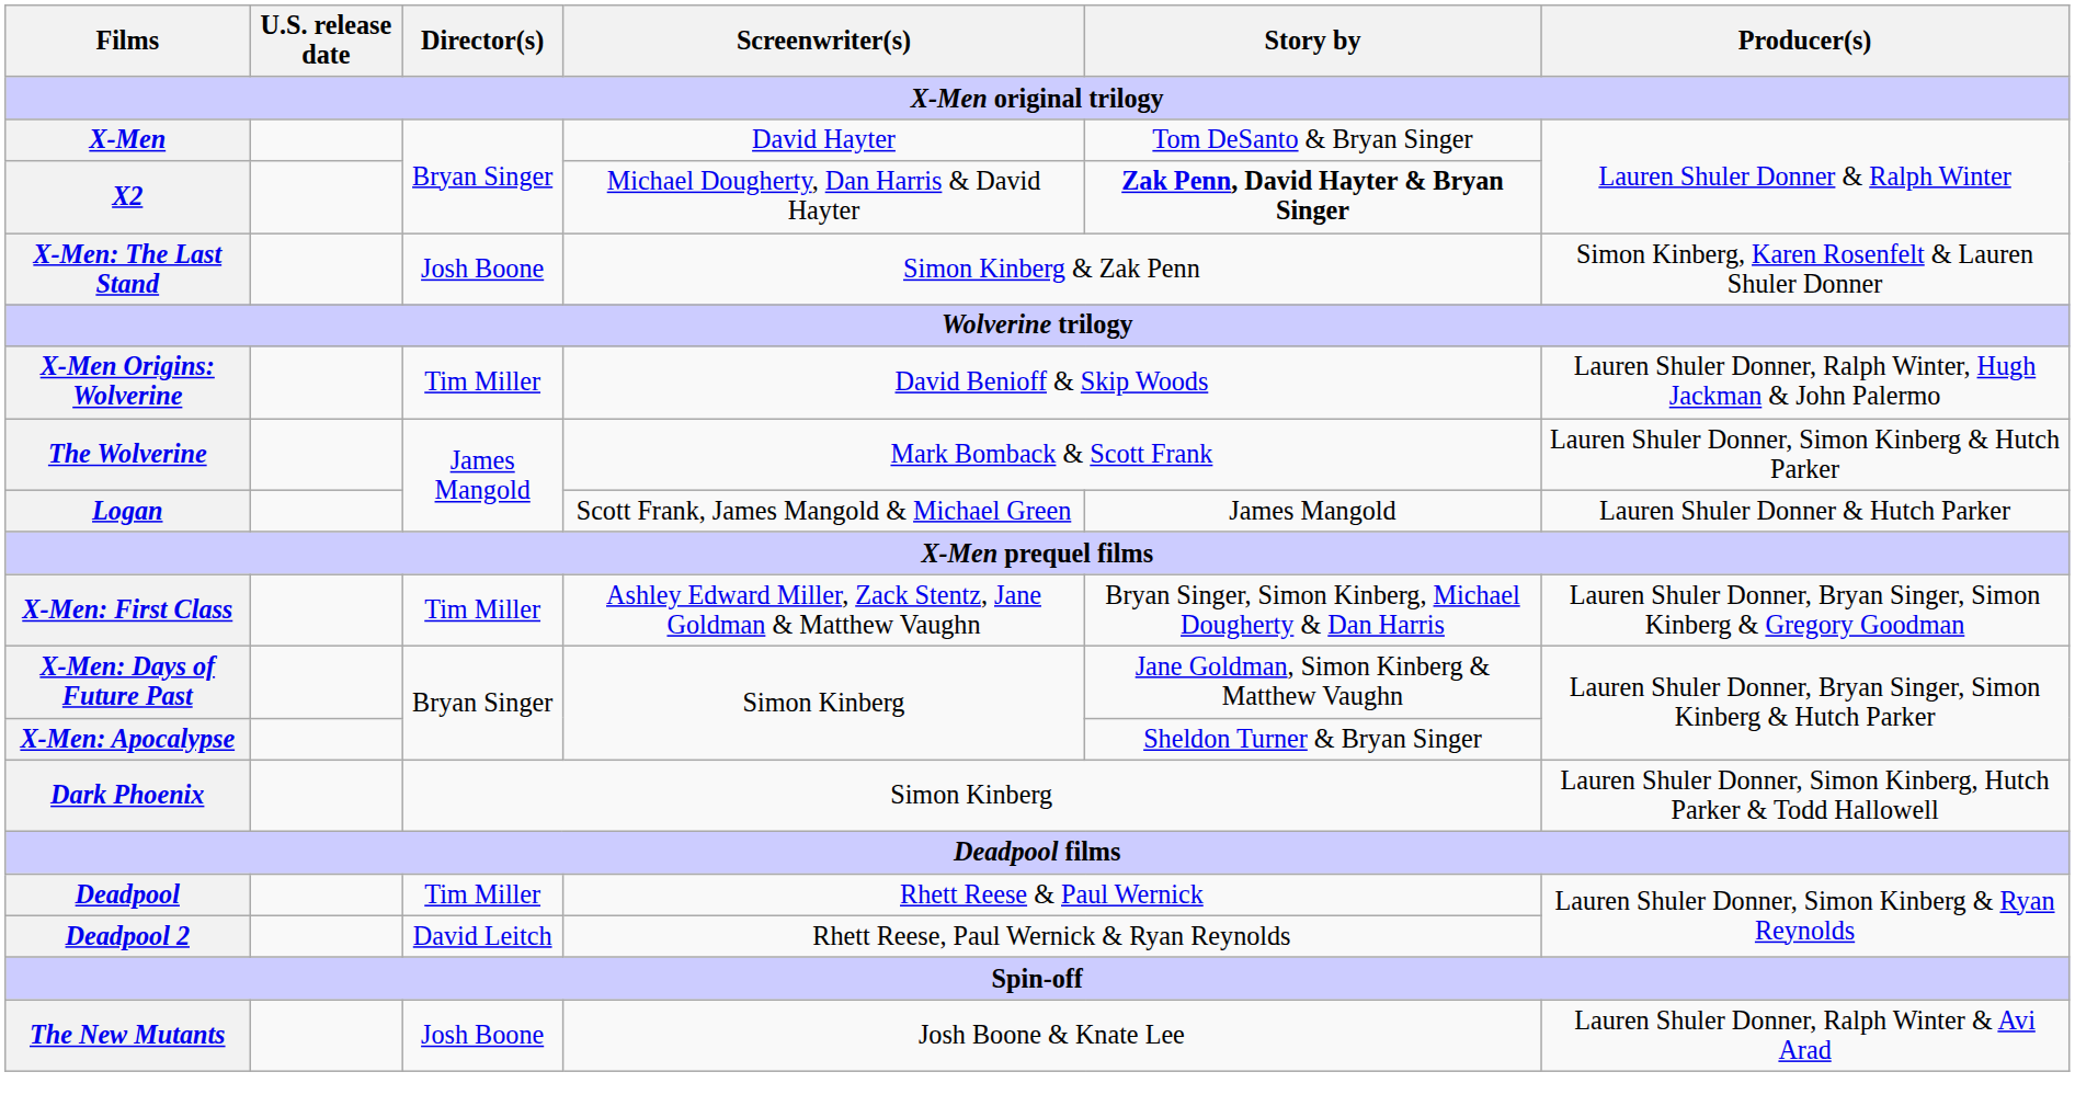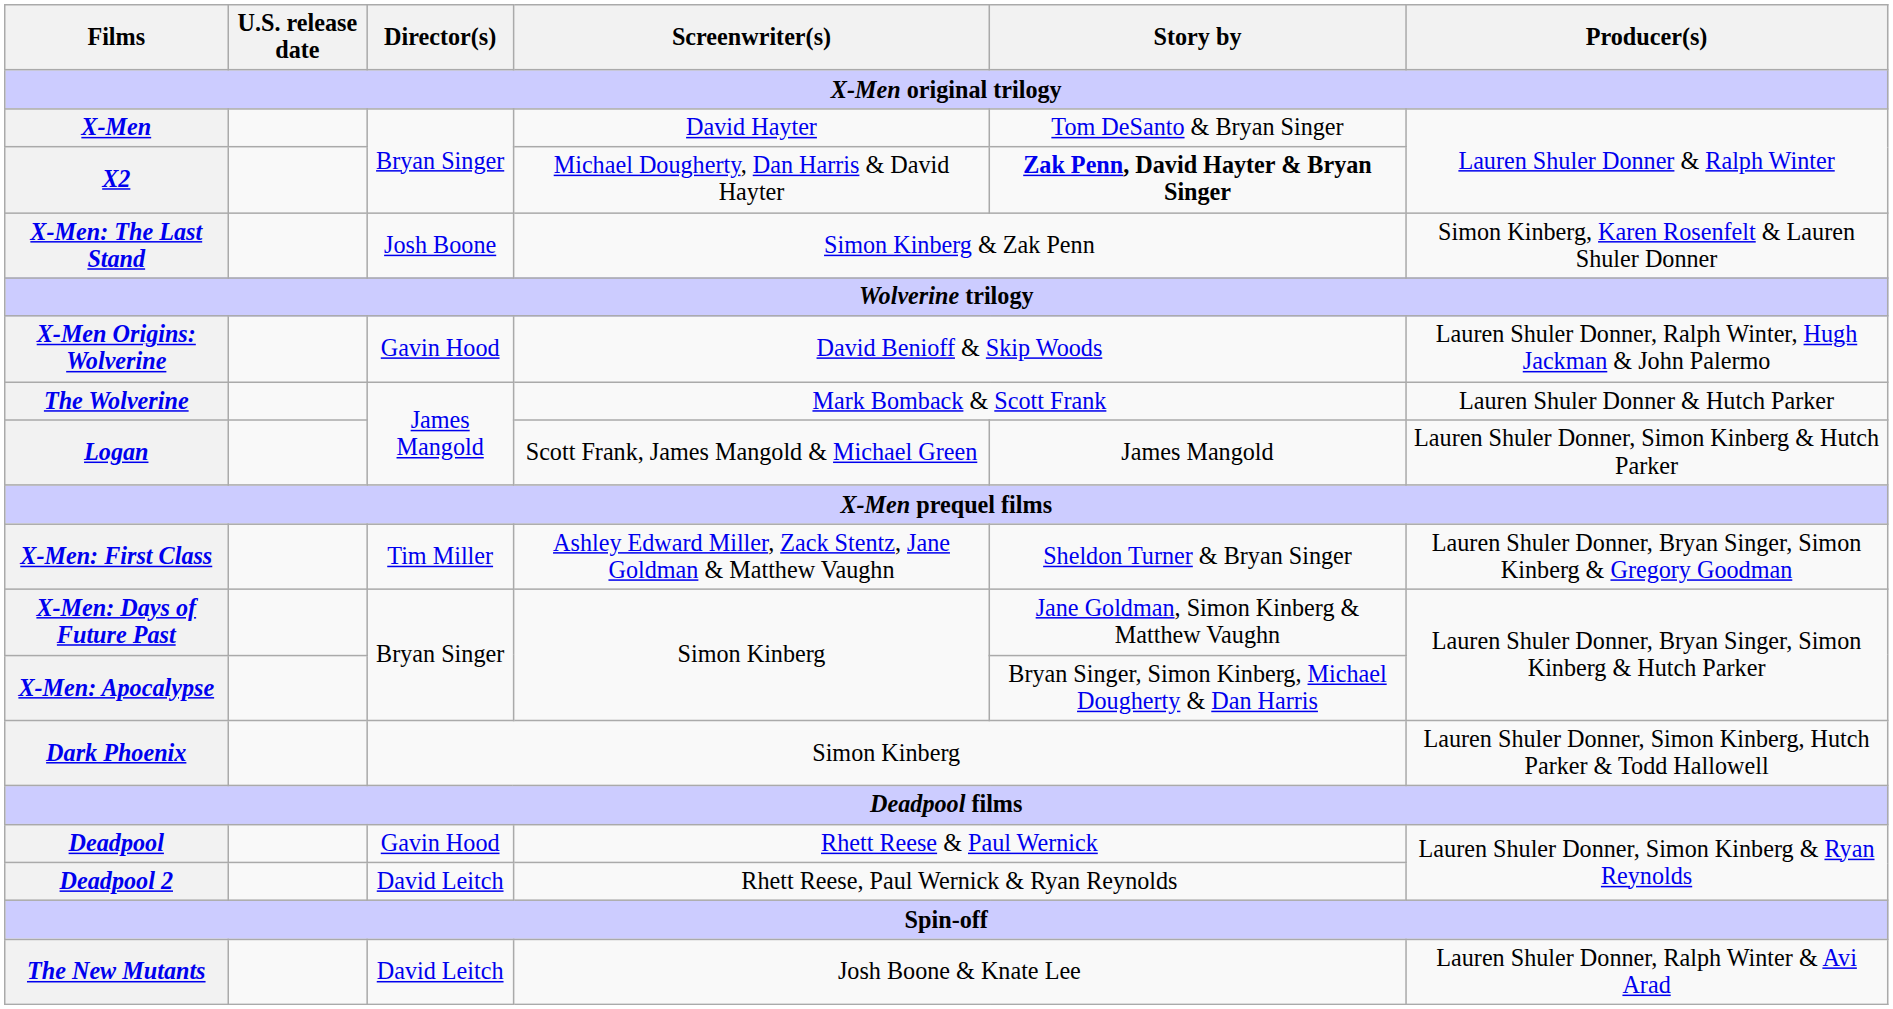X-Men Origins: Wolverine | Director(s): Tim Miller -> Gavin Hood
The Wolverine | Producer(s): Lauren Shuler Donner, Simon Kinberg & Hutch Parker -> Lauren Shuler Donner & Hutch Parker
Logan | Producer(s): Lauren Shuler Donner & Hutch Parker -> Lauren Shuler Donner, Simon Kinberg & Hutch Parker
X-Men: First Class | Story by: Bryan Singer, Simon Kinberg, Michael Dougherty & Dan Harris -> Sheldon Turner & Bryan Singer
X-Men: Apocalypse | Story by: Sheldon Turner & Bryan Singer -> Bryan Singer, Simon Kinberg, Michael Dougherty & Dan Harris
Deadpool | Director(s): Tim Miller -> Gavin Hood
The New Mutants | Director(s): Josh Boone -> David Leitch
